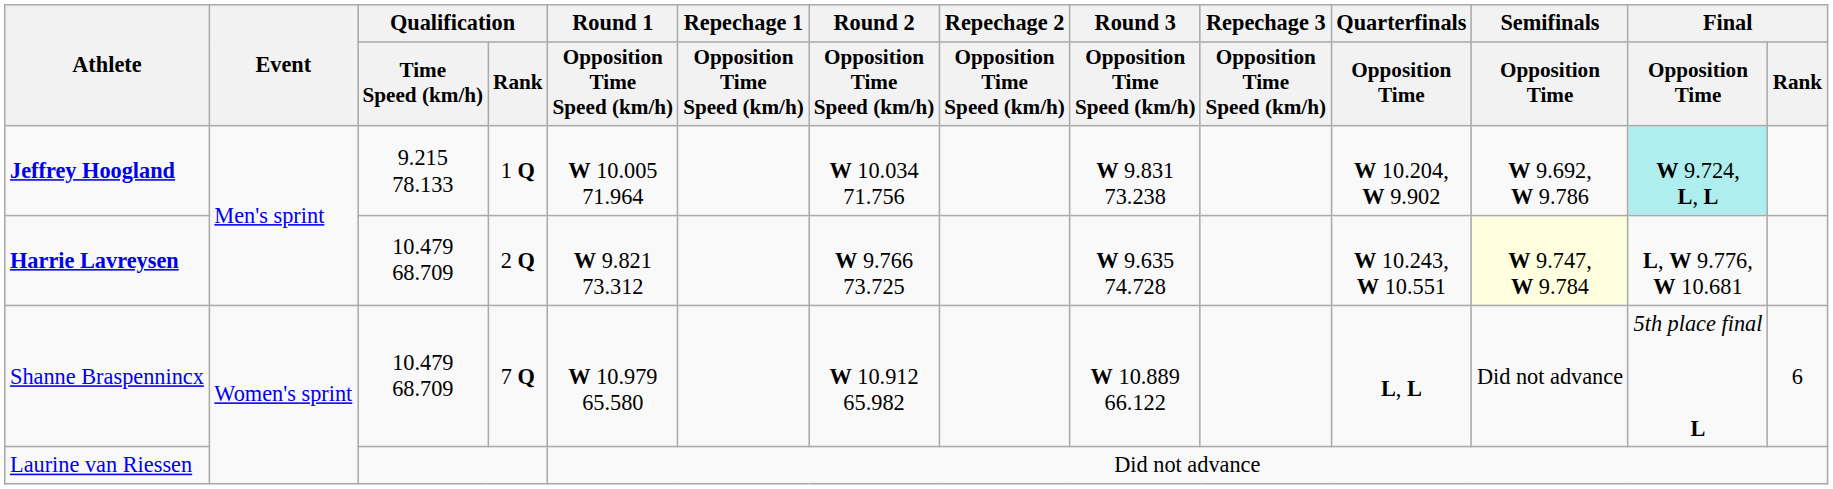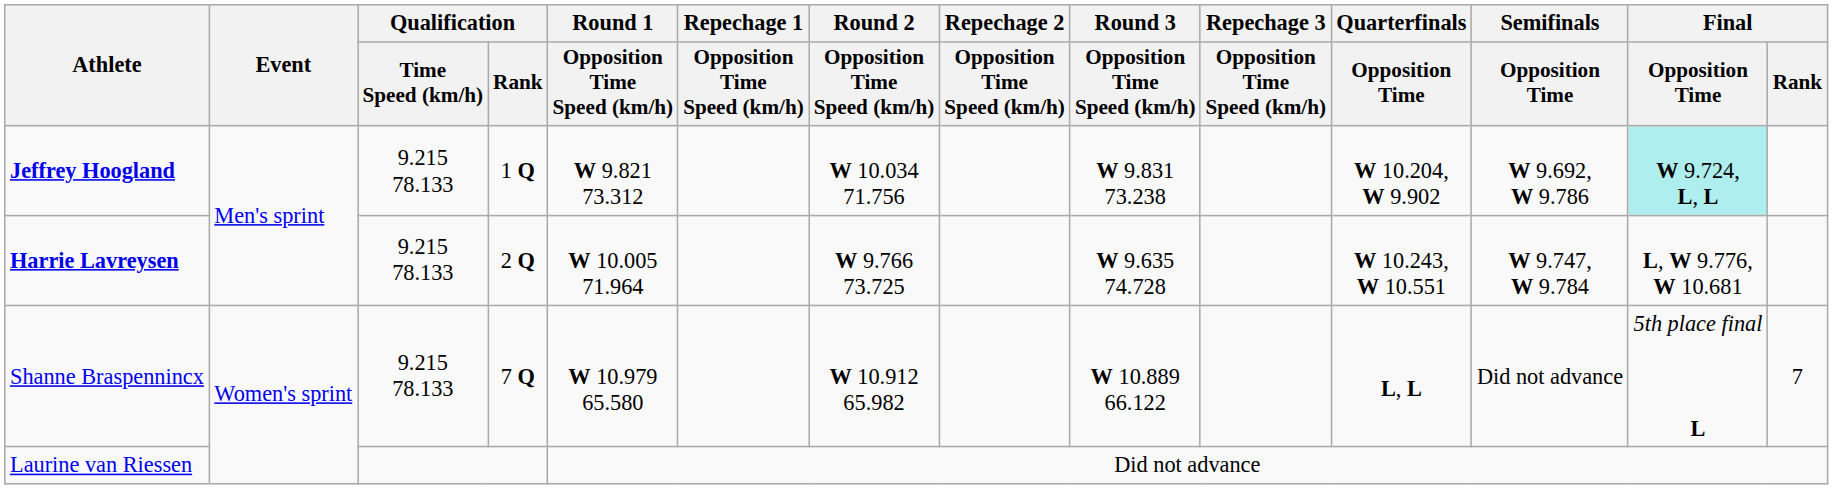Jeffrey Hoogland | Round 1 / Opposition Time Speed (km/h): W 10.005 71.964 -> W 9.821 73.312
Harrie Lavreysen | Qualification / Time Speed (km/h): 10.479 68.709 -> 9.215 78.133
Harrie Lavreysen | Round 1 / Opposition Time Speed (km/h): W 9.821 73.312 -> W 10.005 71.964
Harrie Lavreysen | Semifinals / Opposition Time: lightyellow background -> no background
Shanne Braspennincx | Qualification / Time Speed (km/h): 10.479 68.709 -> 9.215 78.133
Shanne Braspennincx | Final / Rank: 6 -> 7
